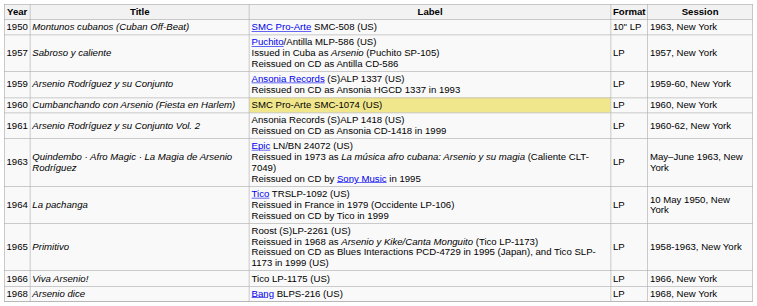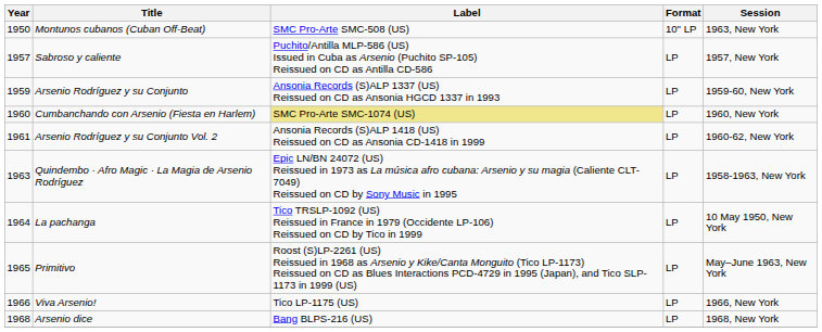Quindembo · Afro Magic · La Magia de Arsenio Rodríguez | Session: May–June 1963, New York -> 1958-1963, New York
Primitivo | Session: 1958-1963, New York -> May–June 1963, New York
